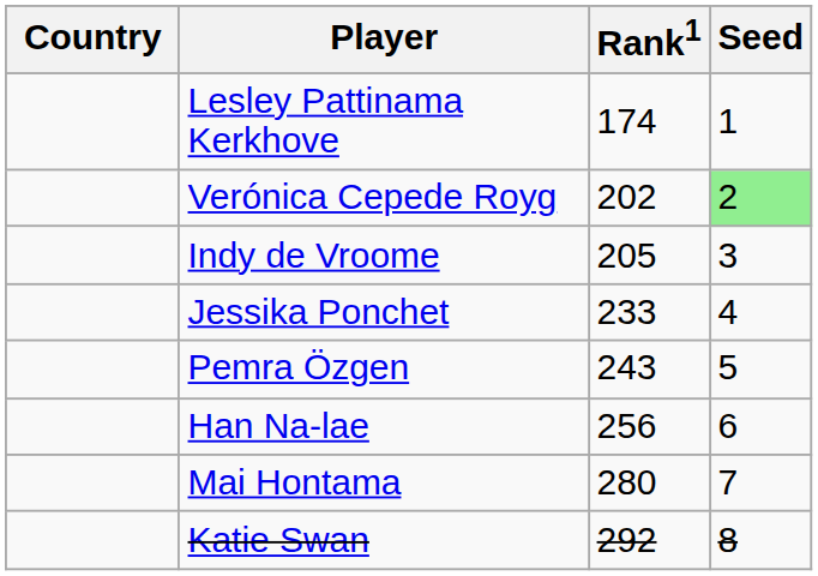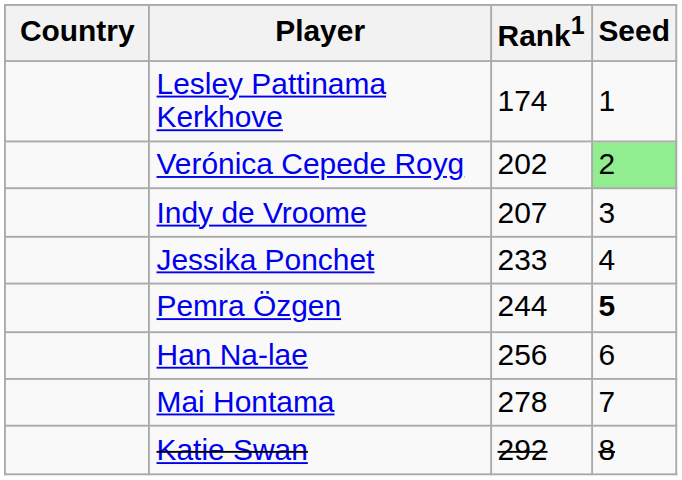Indy de Vroome | Rank1: 205 -> 207
Pemra Özgen | Rank1: 243 -> 244
Pemra Özgen | Seed: normal -> bold
Mai Hontama | Rank1: 280 -> 278
